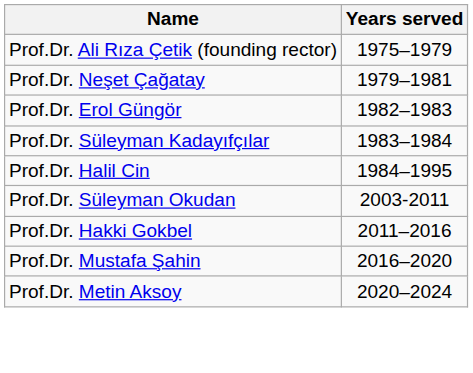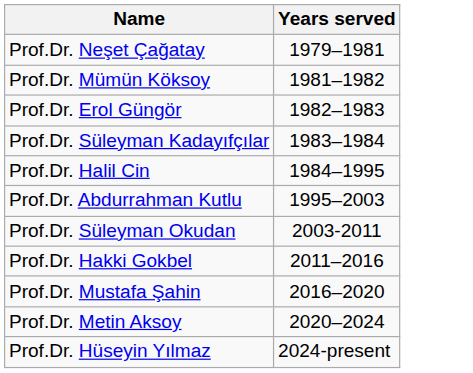- row: Prof.Dr. Ali Rıza Çetik (founding rector) | 1975–1979
+ row: Prof.Dr. Mümün Köksoy | 1981–1982
+ row: Prof.Dr. Abdurrahman Kutlu | 1995–2003
+ row: Prof.Dr. Hüseyin Yılmaz | 2024-present
